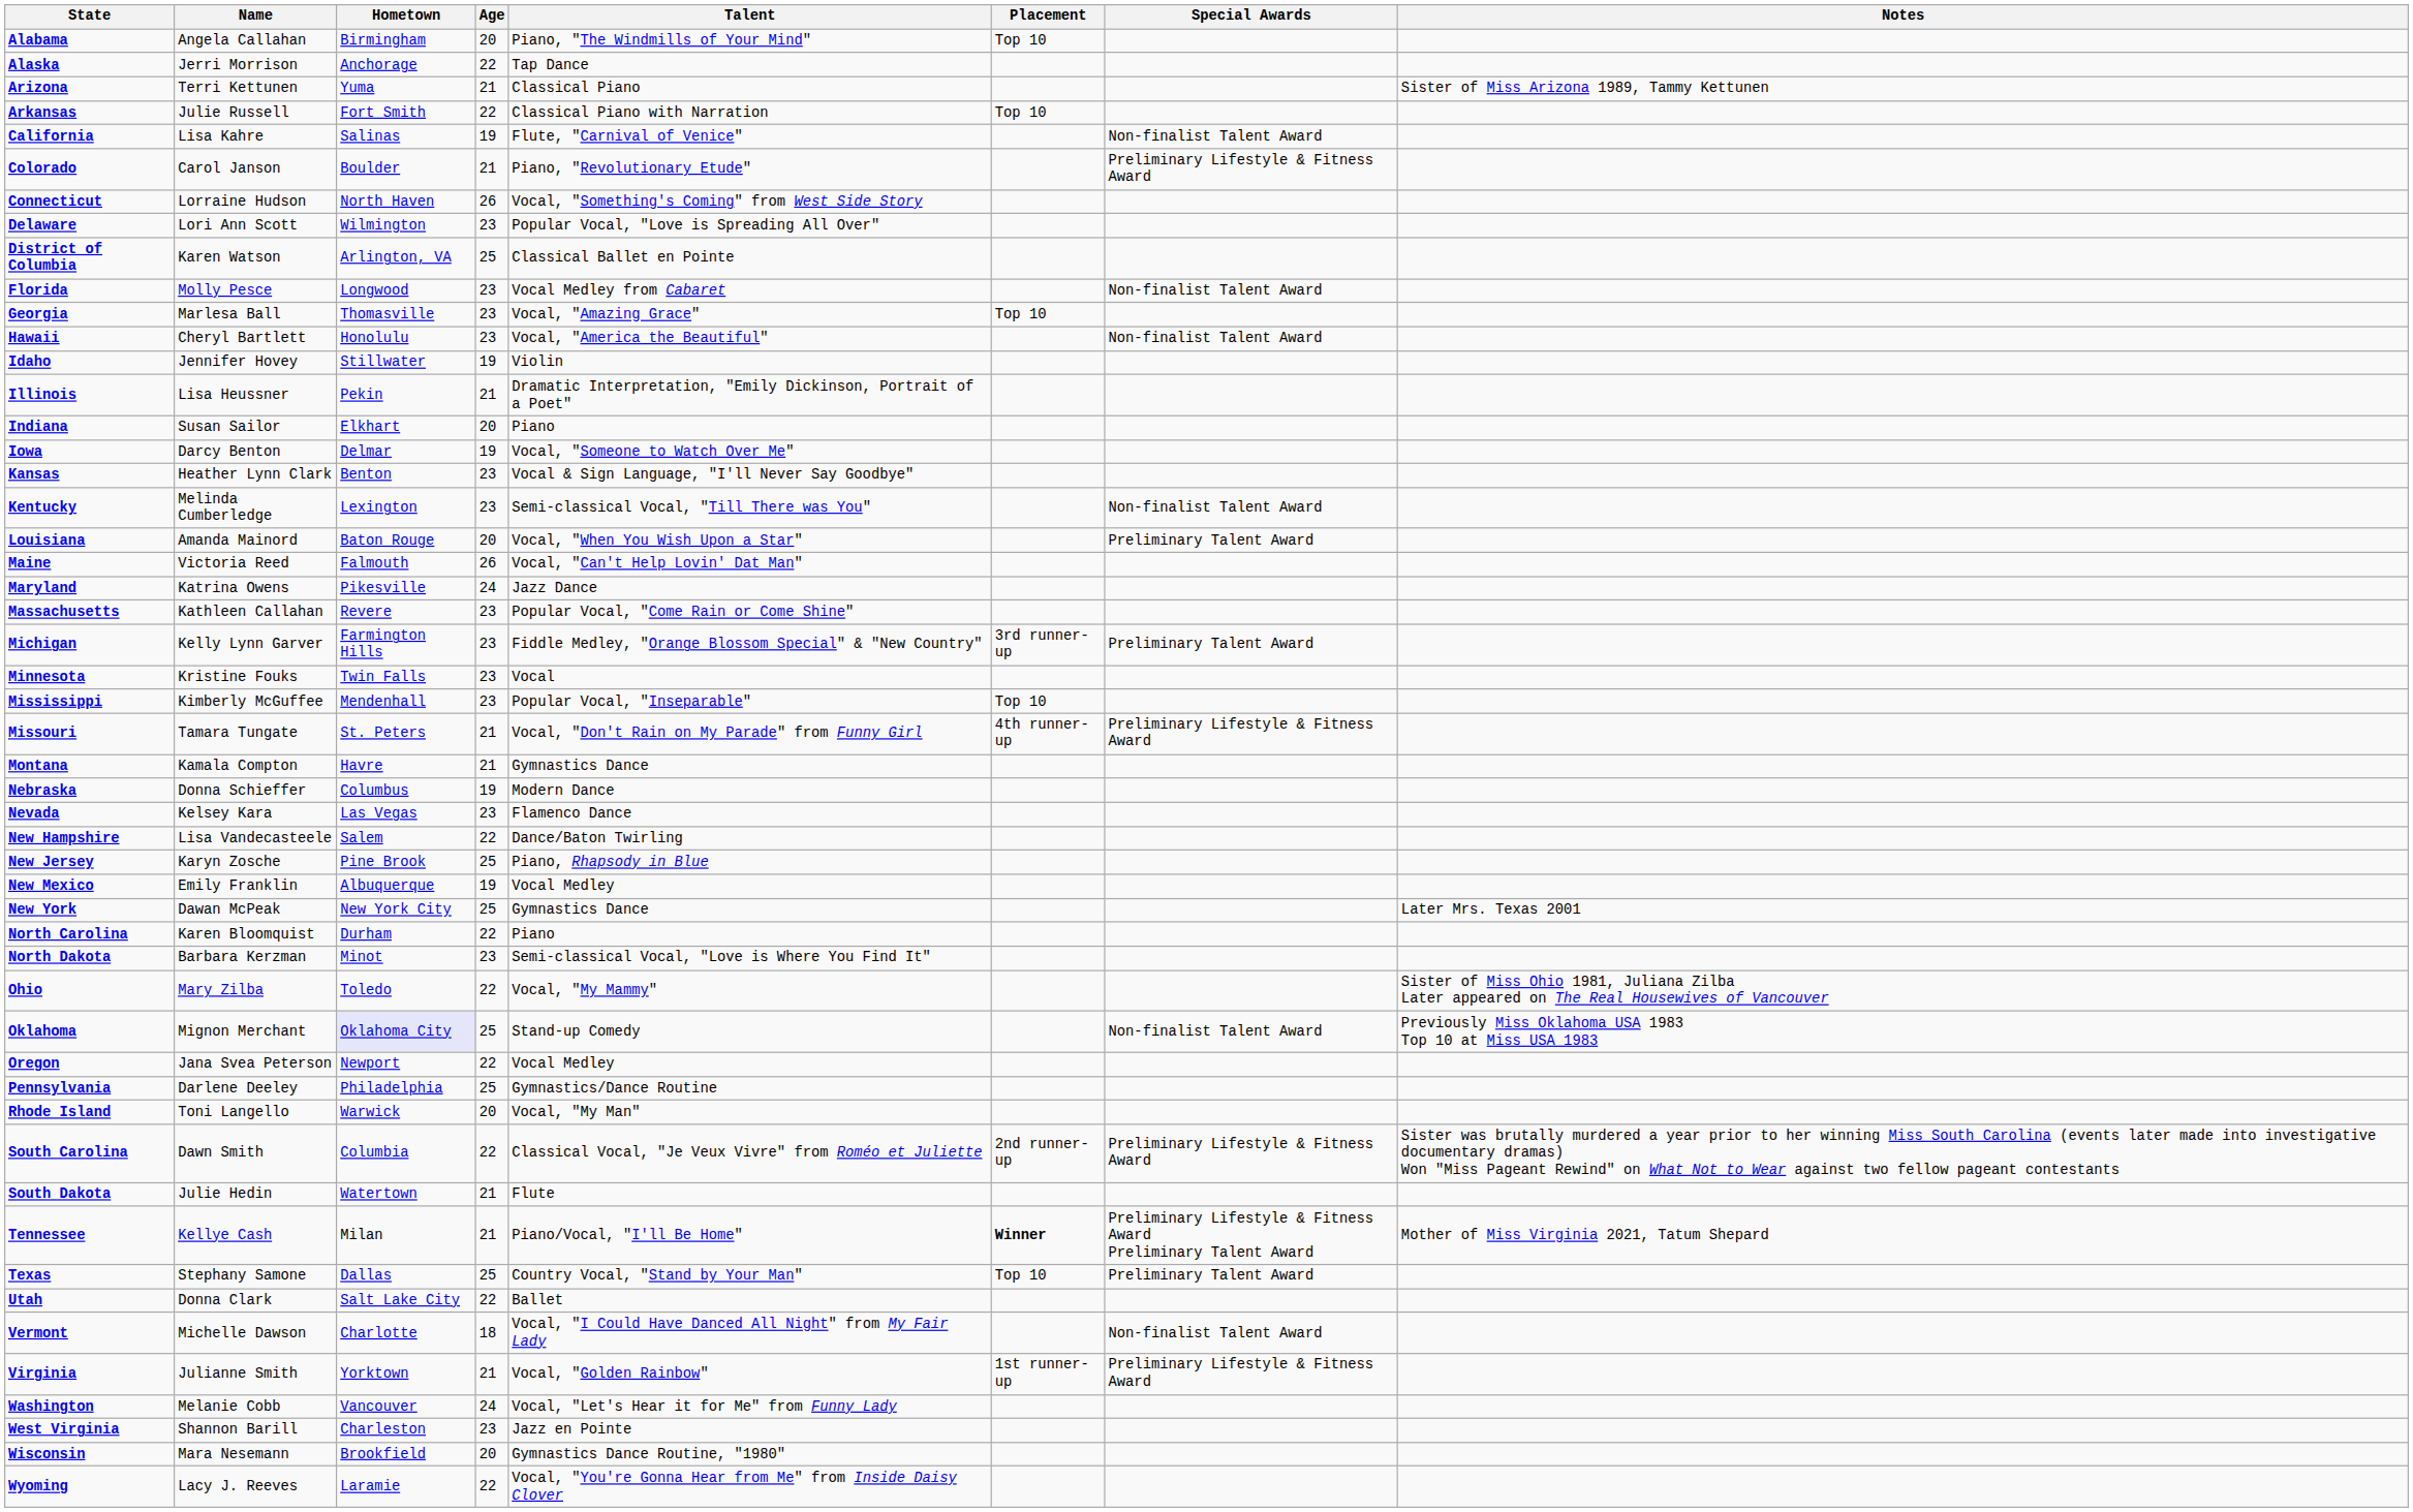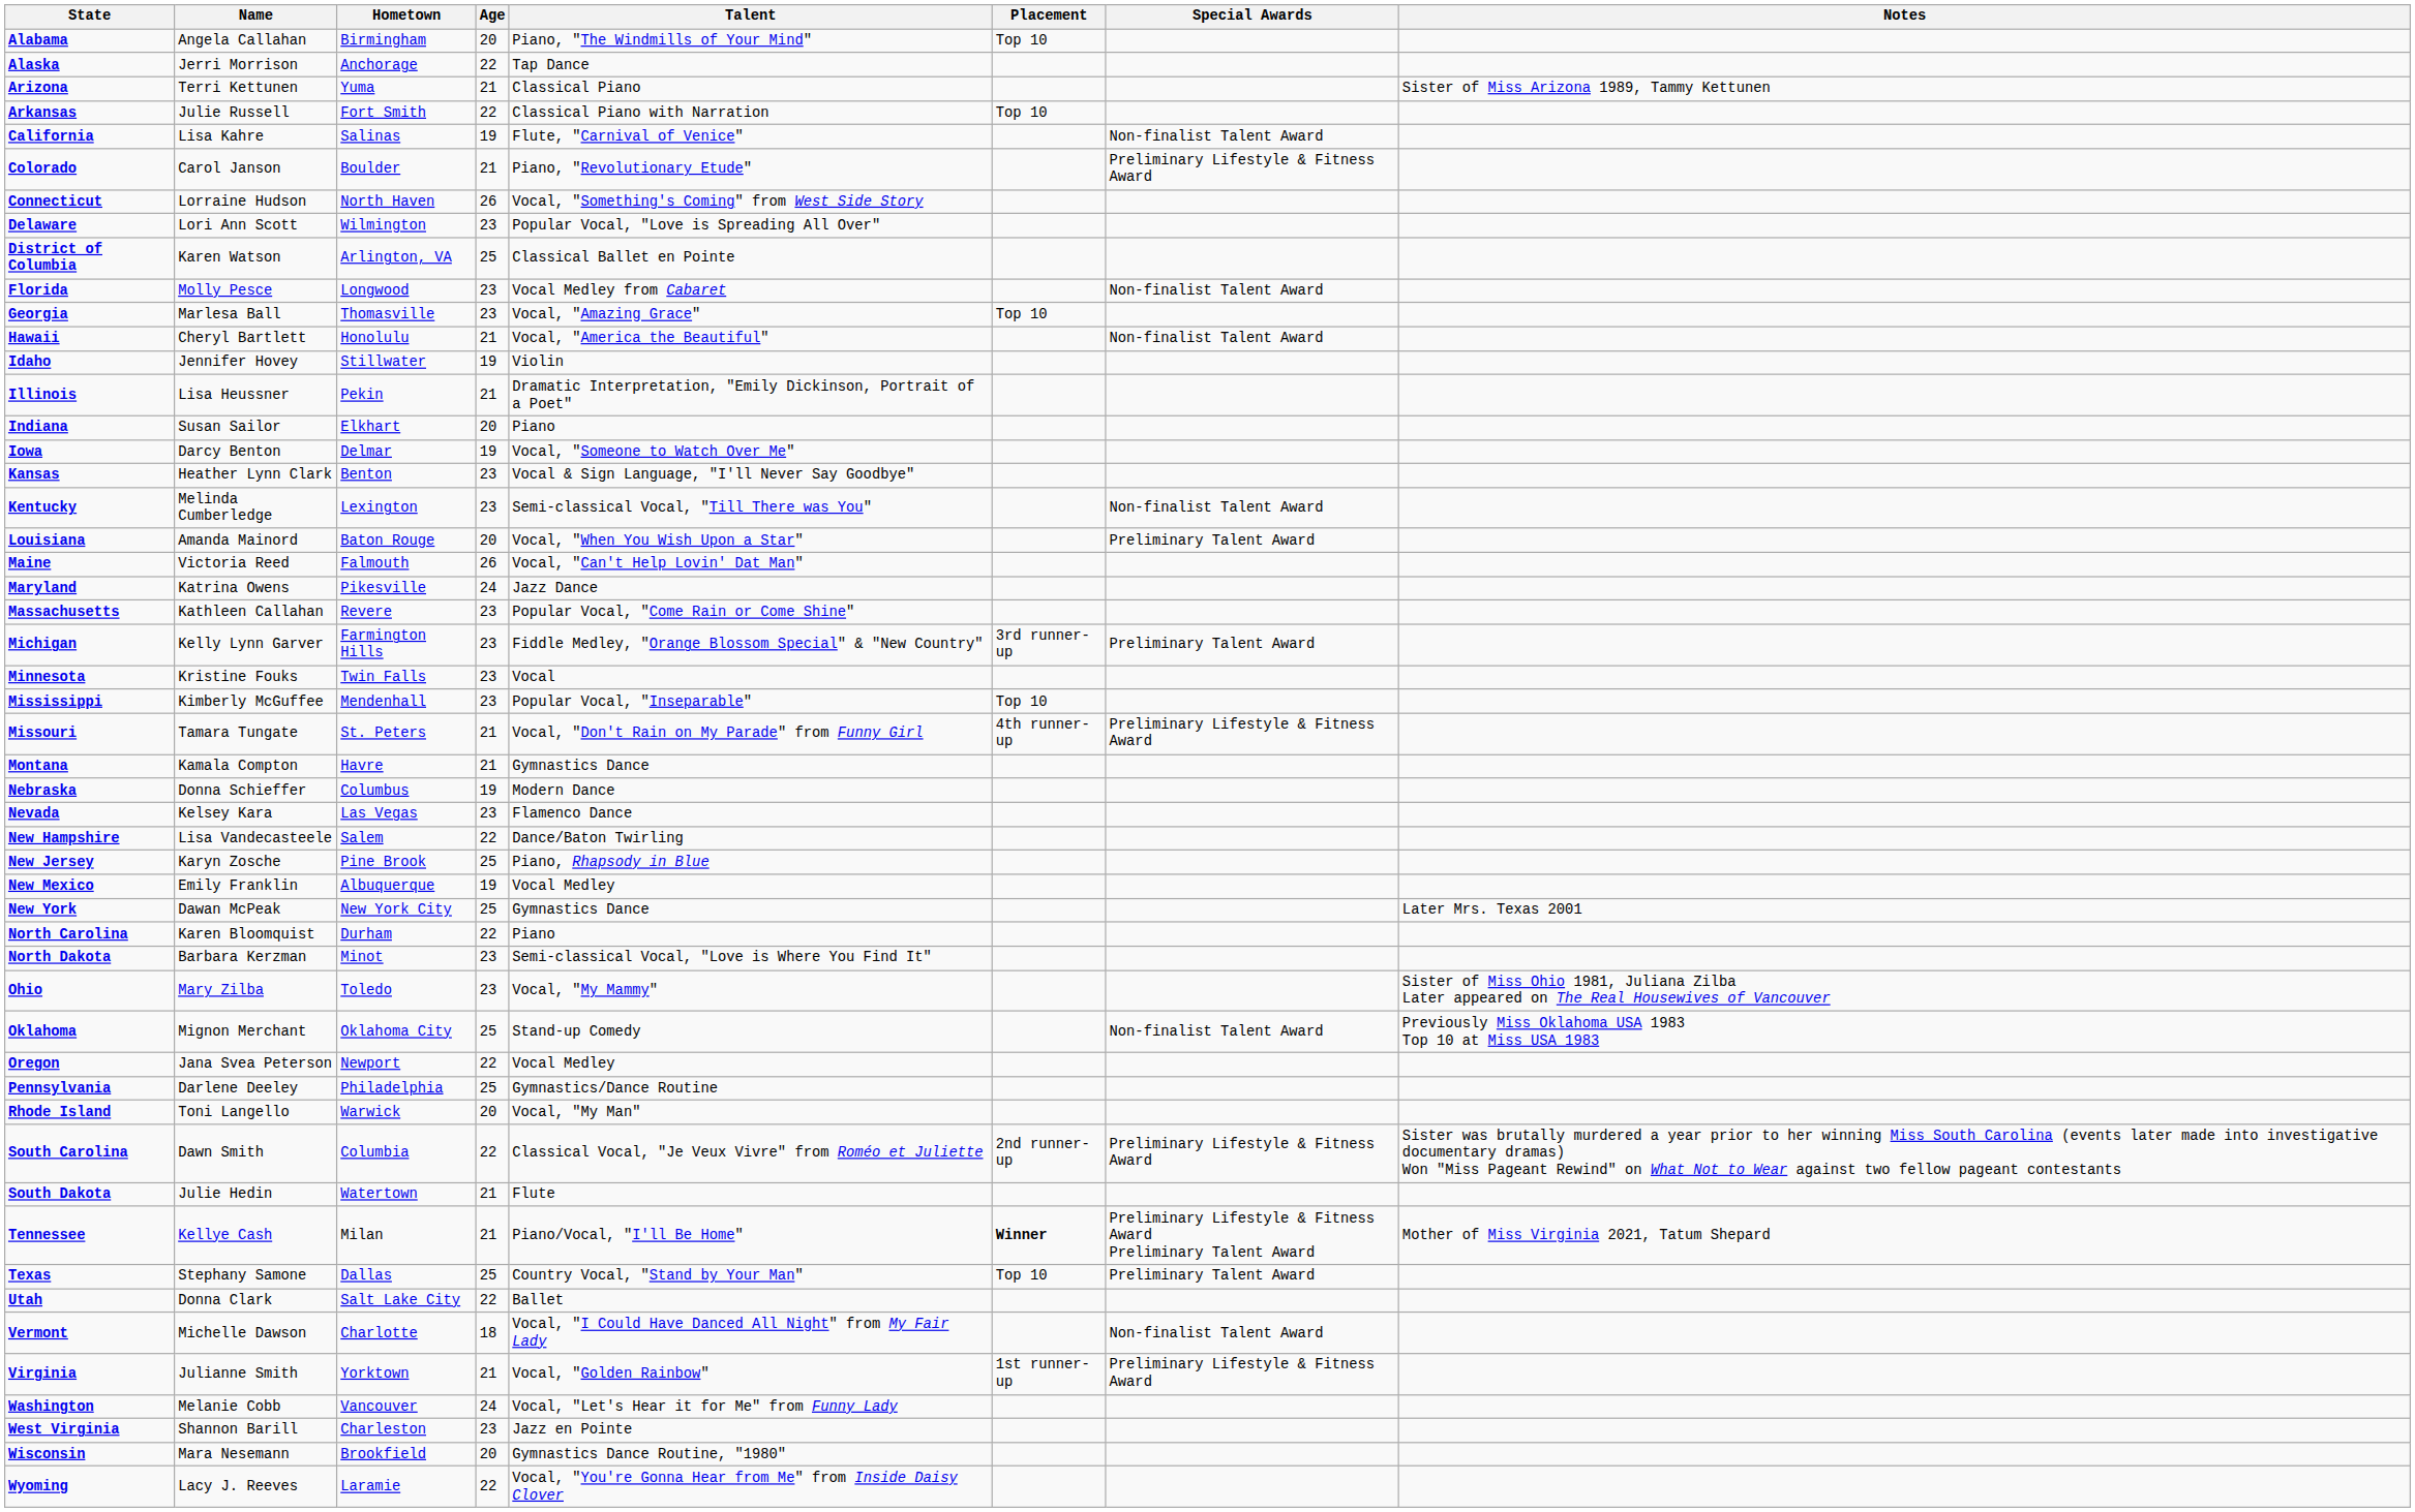Hawaii | Age: 23 -> 21
Ohio | Age: 22 -> 23
Oklahoma | Hometown: lavender background -> no background
